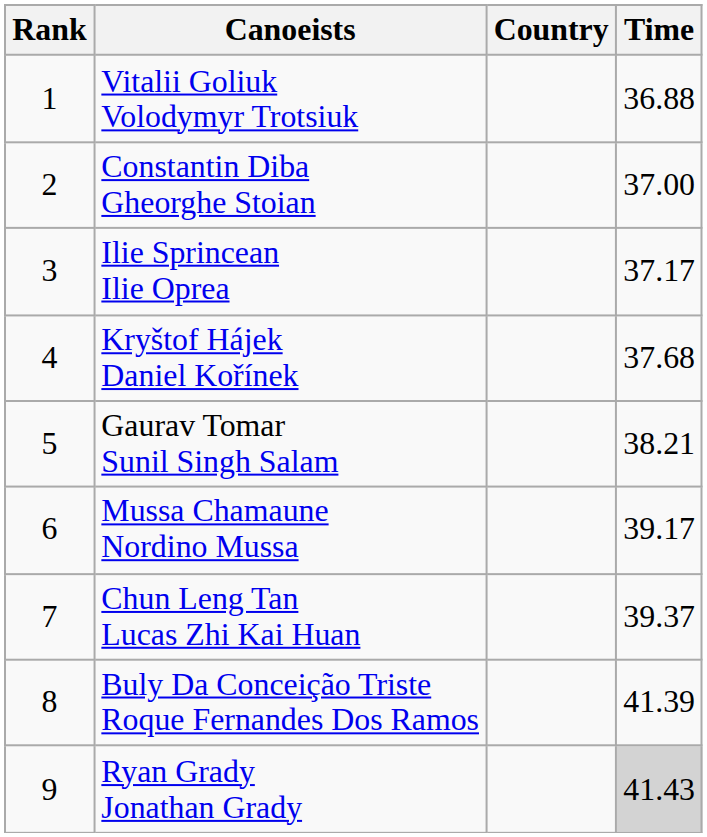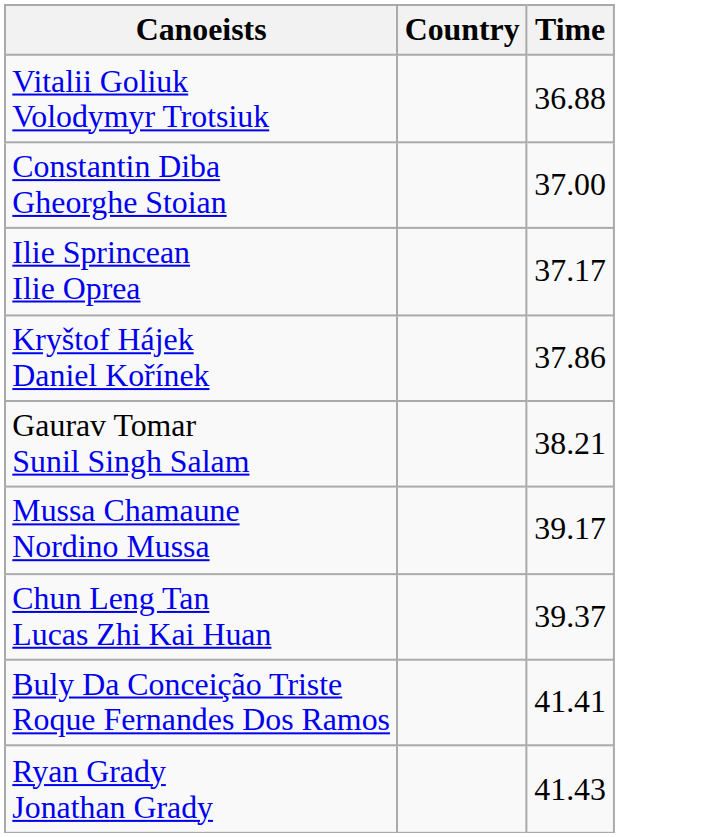- column: Rank | 1 | 2 | 3 | 4 | 5 | 6 | 7 | 8 | 9
Kryštof Hájek Daniel Kořínek | Time: 37.68 -> 37.86
Buly Da Conceição Triste Roque Fernandes Dos Ramos | Time: 41.39 -> 41.41
Ryan Grady Jonathan Grady | Time: lightgrey background -> no background
